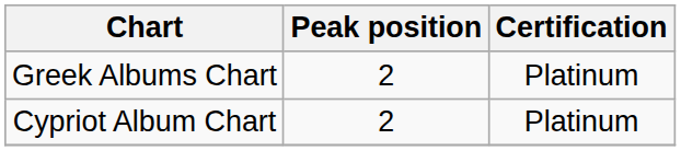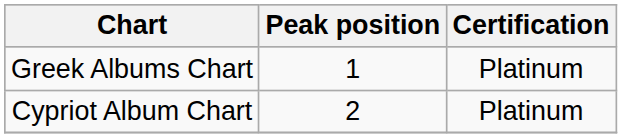Greek Albums Chart | Peak position: 2 -> 1
